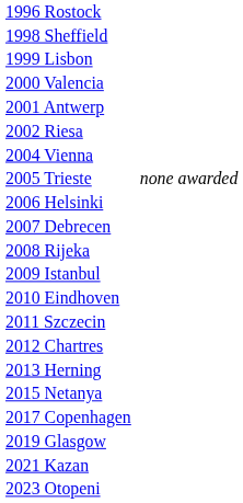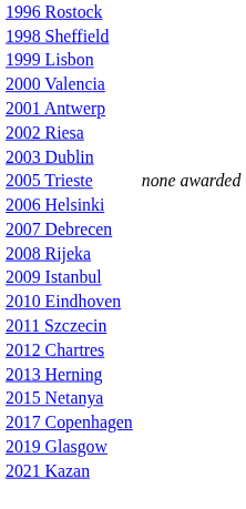+ row: 2003 Dublin
- row: 2004 Vienna
- row: 2023 Otopeni
